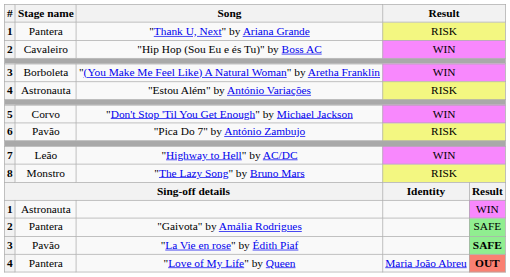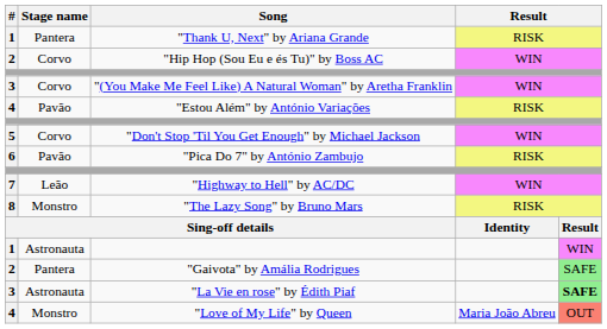"Hip Hop (Sou Eu e és Tu)" by Boss AC | Stage name: Cavaleiro -> Corvo
"(You Make Me Feel Like) A Natural Woman" by Aretha Franklin | Stage name: Borboleta -> Corvo
"Estou Além" by António Variações | Stage name: Astronauta -> Pavão
"La Vie en rose" by Édith Piaf | Stage name: Pavão -> Astronauta
"Love of My Life" by Queen | Stage name: Pantera -> Monstro
"Love of My Life" by Queen | column 5: bold -> normal
